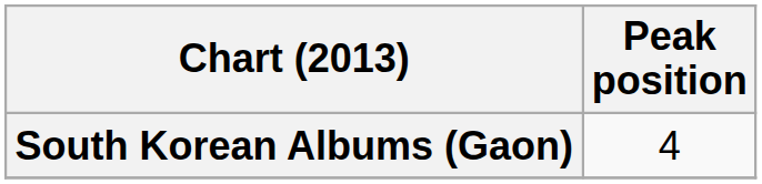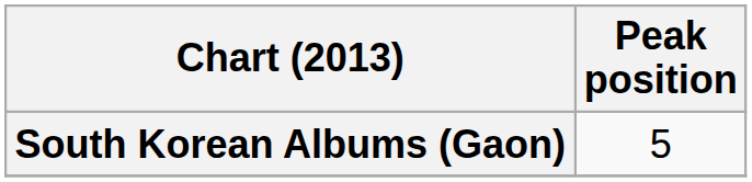South Korean Albums (Gaon) | Peak position: 4 -> 5
